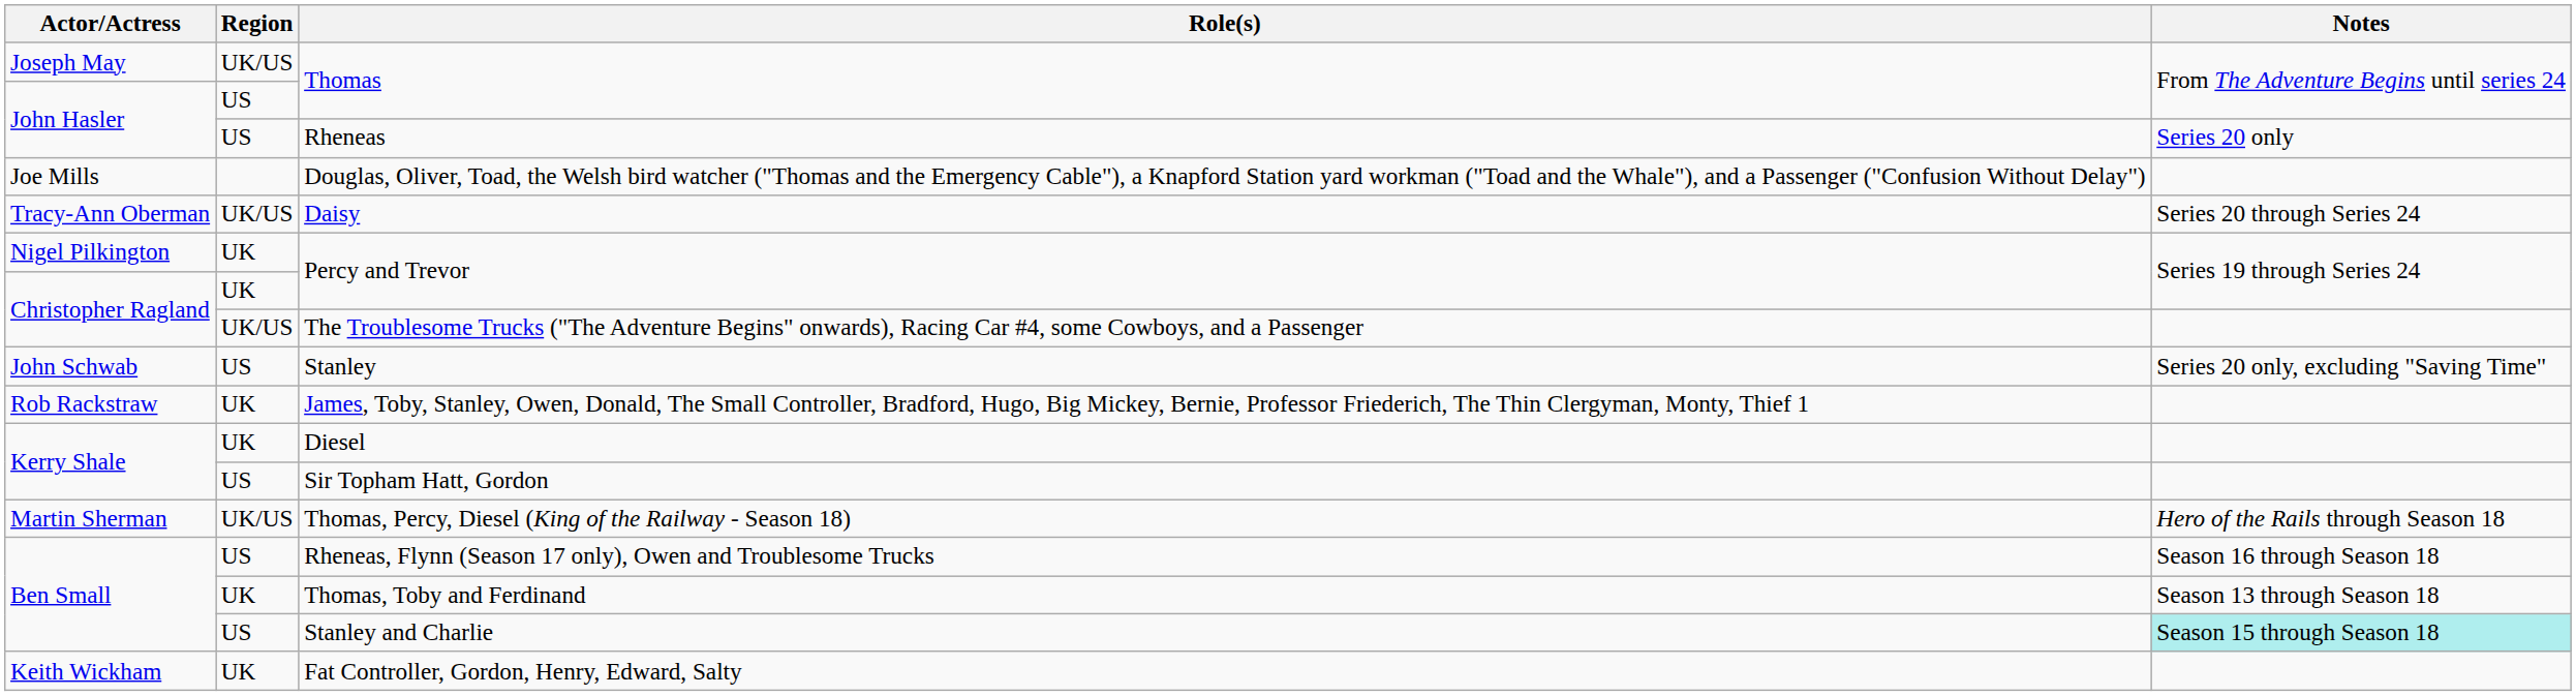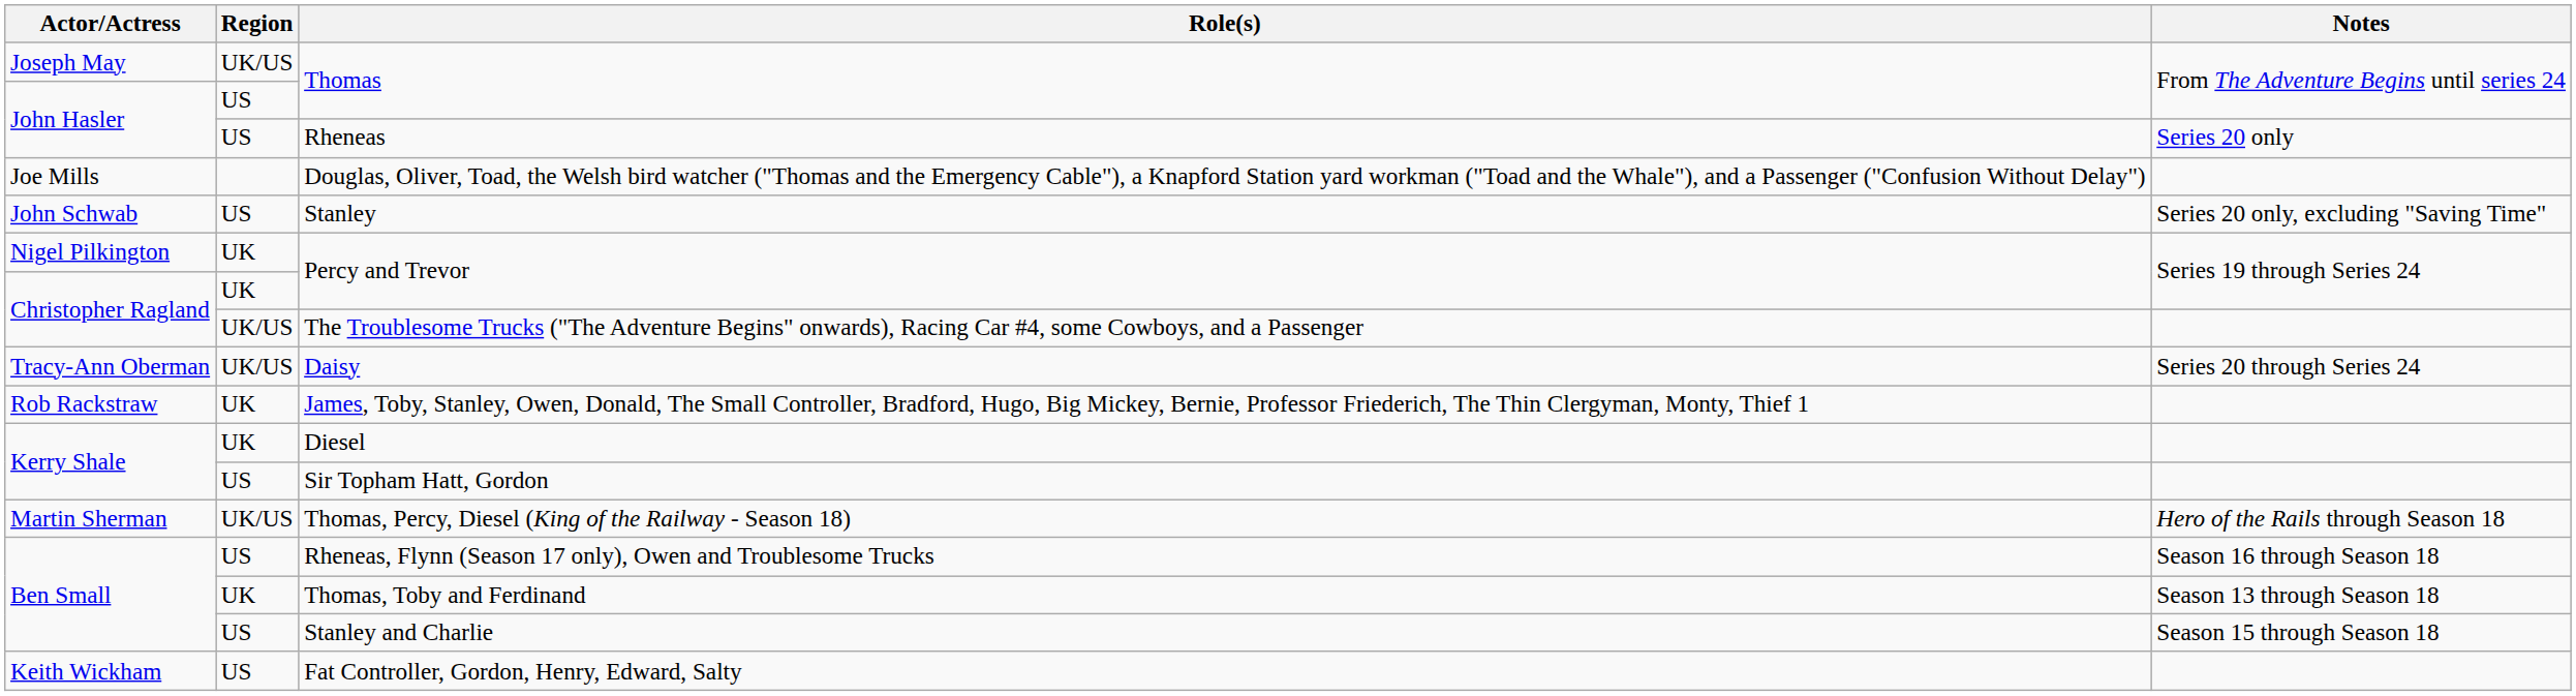rows swapped: Daisy <-> Stanley
Stanley and Charlie | Notes: paleturquoise background -> no background
Fat Controller, Gordon, Henry, Edward, Salty | Region: UK -> US
